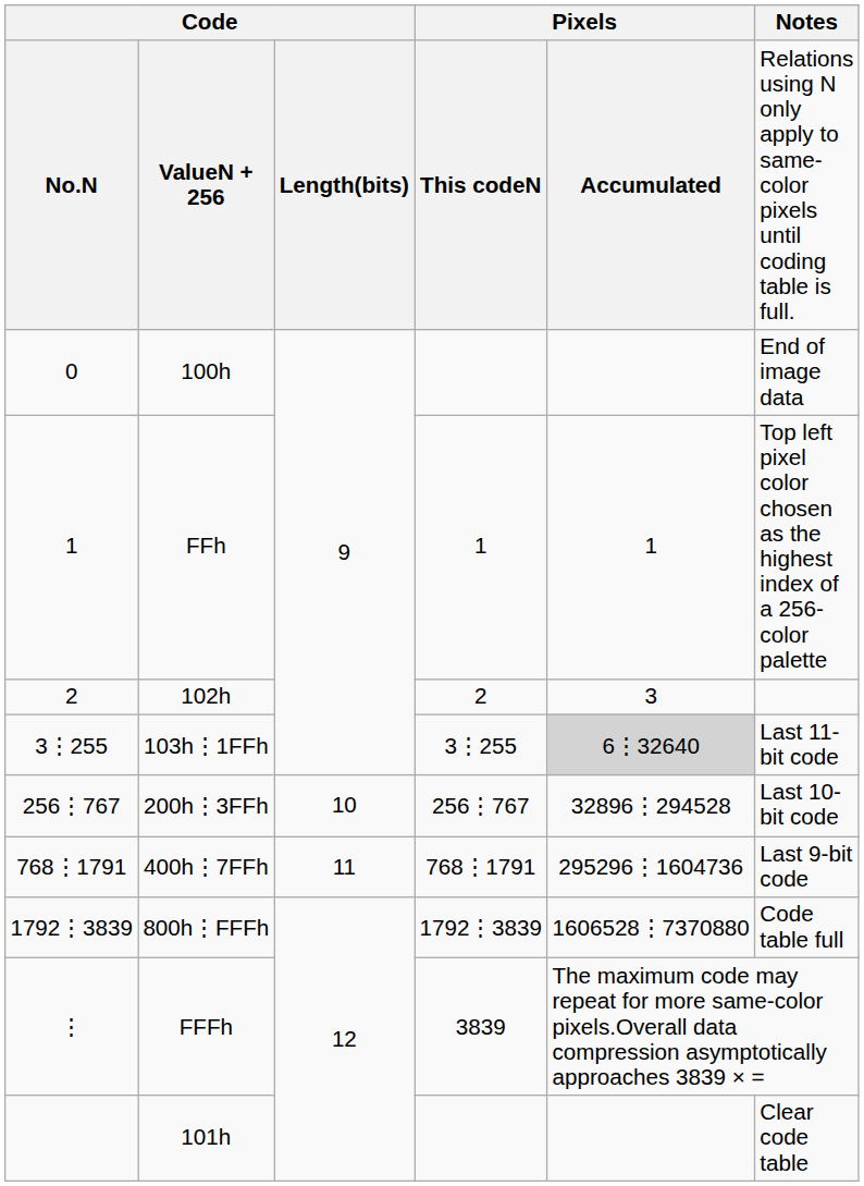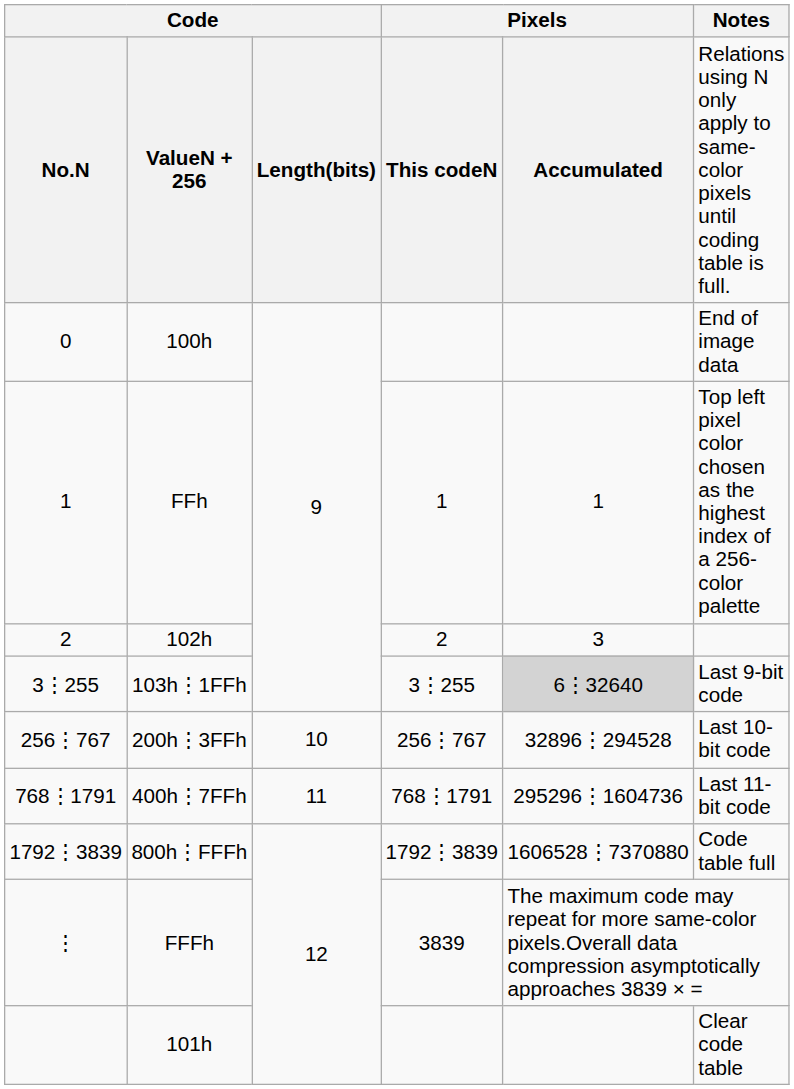103h⋮1FFh | Notes: Last 11-bit code -> Last 9-bit code
400h⋮7FFh | Notes: Last 9-bit code -> Last 11-bit code
